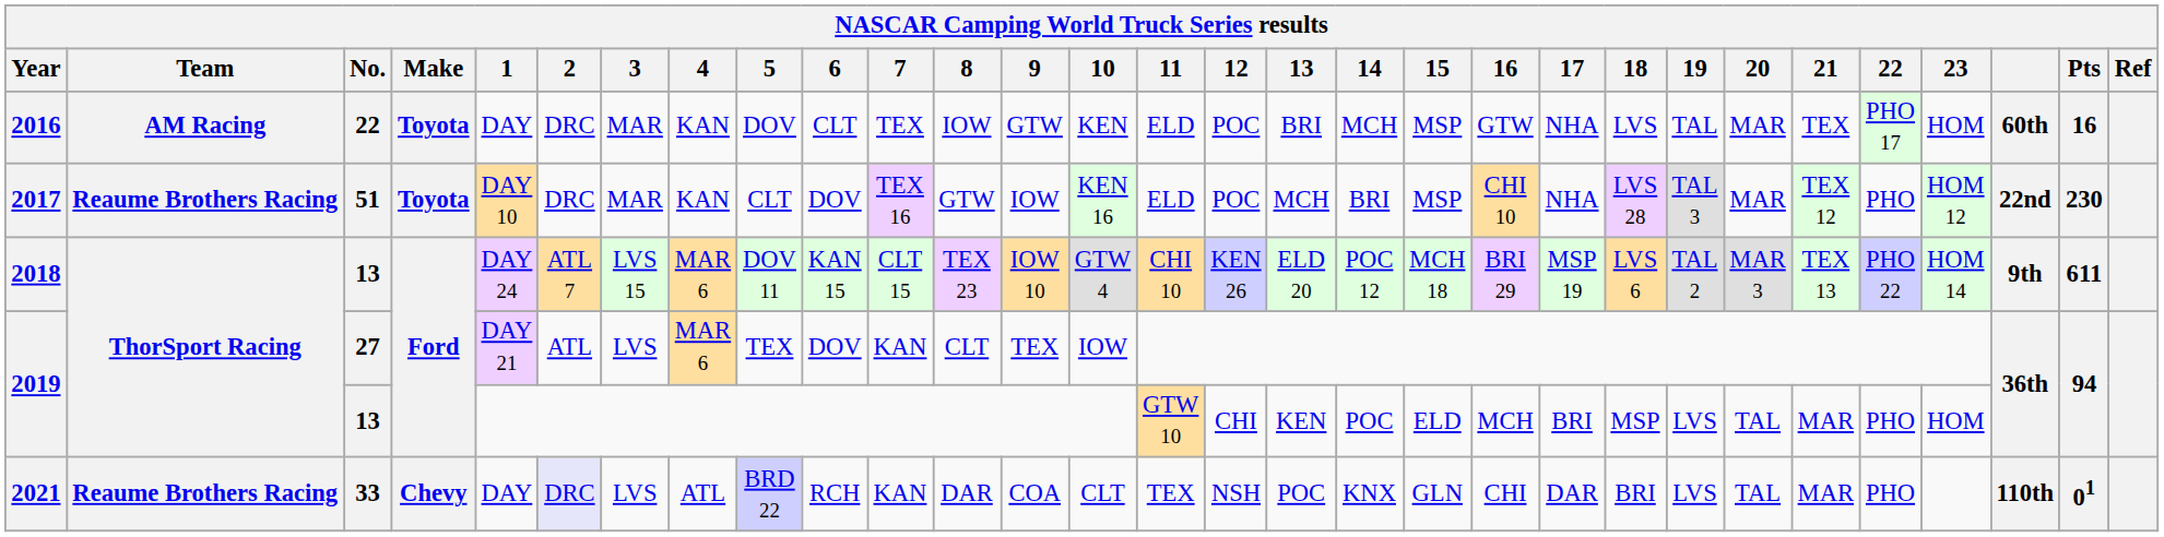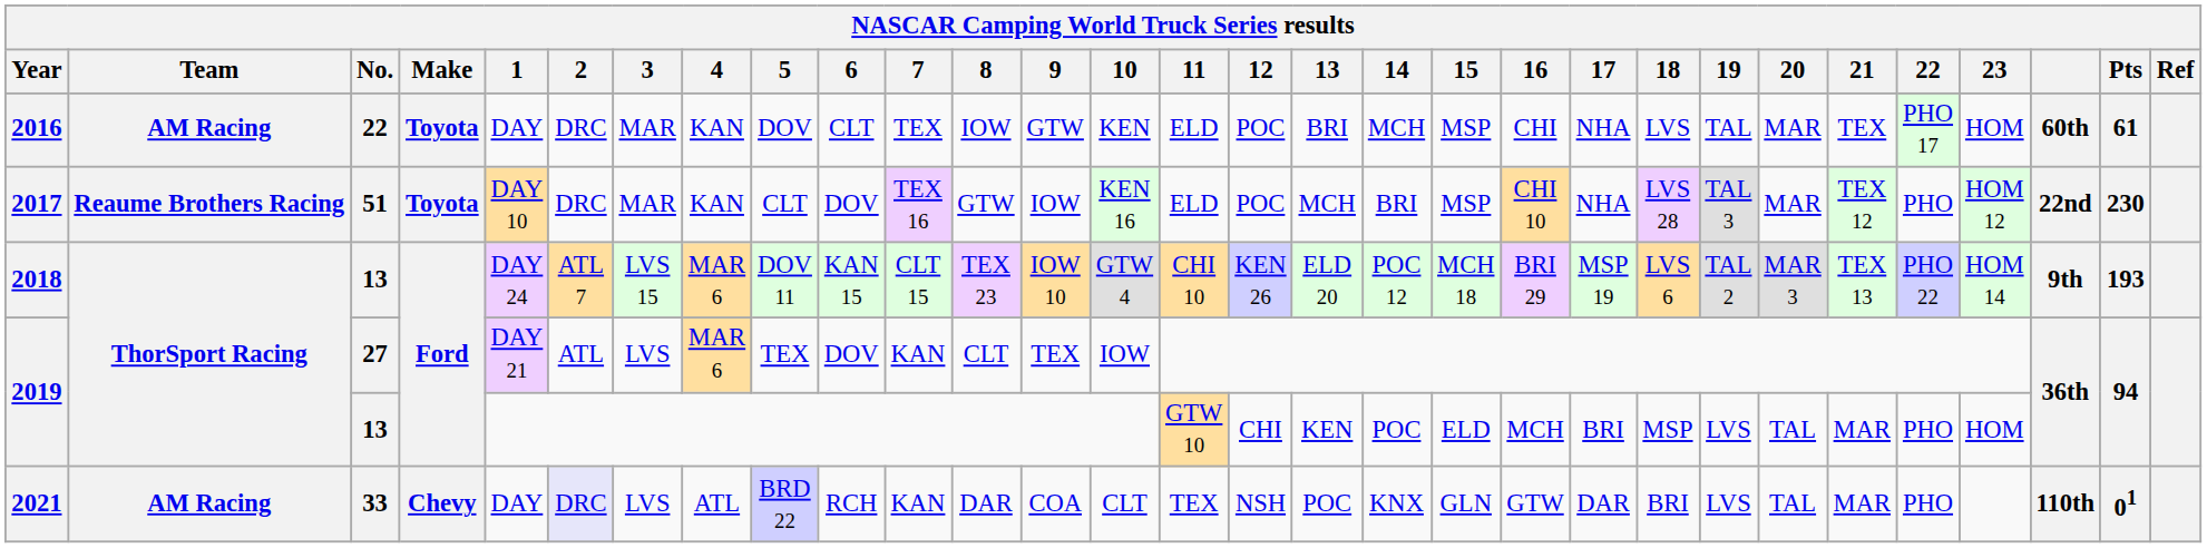2016 | 16: GTW -> CHI
2016 | Pts: 16 -> 61
2018 | Pts: 611 -> 193
2021 | Team: Reaume Brothers Racing -> AM Racing
2021 | 16: CHI -> GTW
